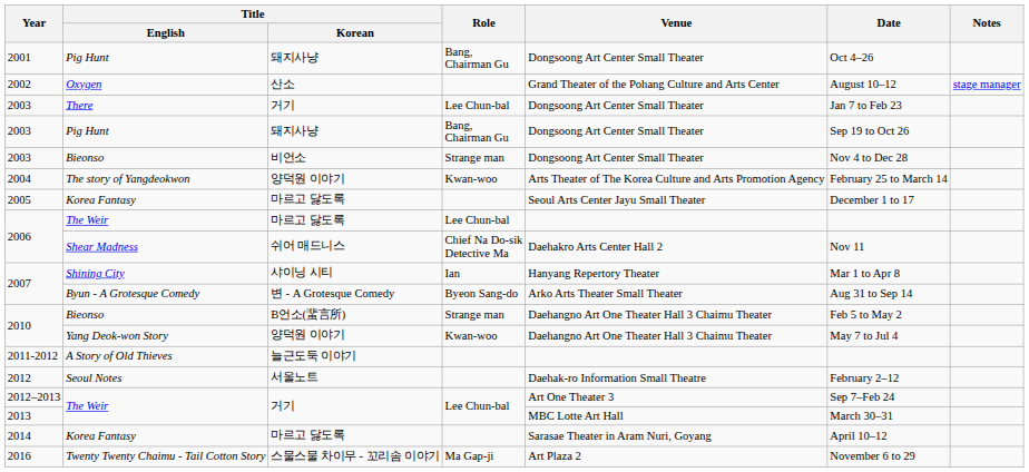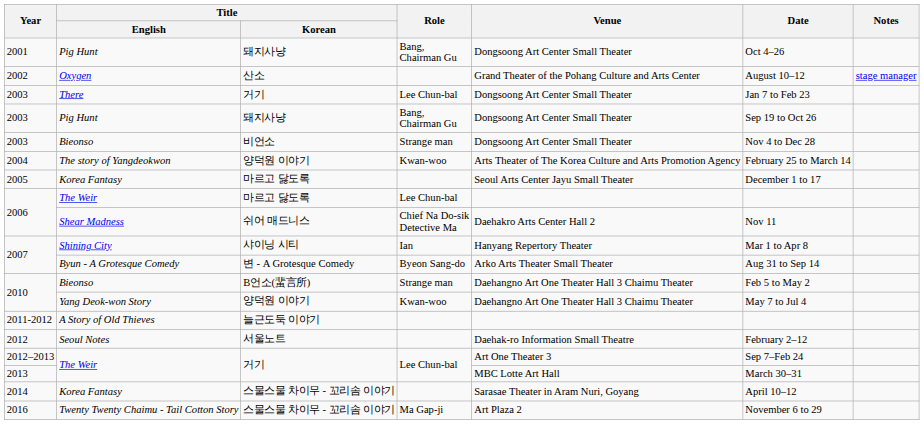2014 | Title / Korean: 마르고 닳도록 -> 스물스물 차이무 - 꼬리솜 이야기
